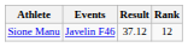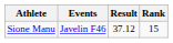Sione Manu | Rank: 12 -> 15
